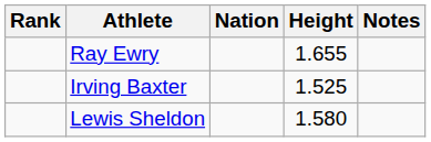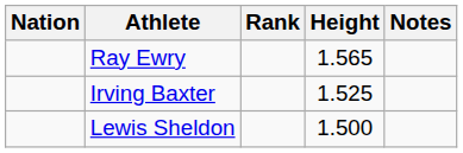columns swapped: Rank <-> Nation
Ray Ewry | Height: 1.655 -> 1.565
Lewis Sheldon | Height: 1.580 -> 1.500
